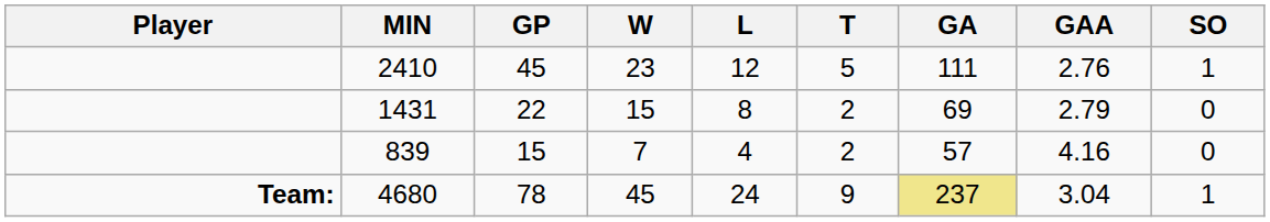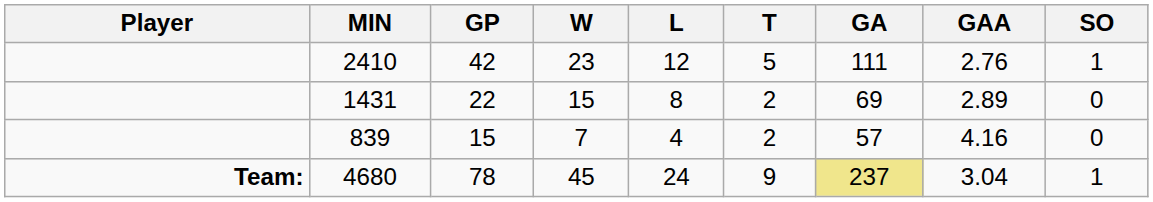2410 | GP: 45 -> 42
1431 | GAA: 2.79 -> 2.89
